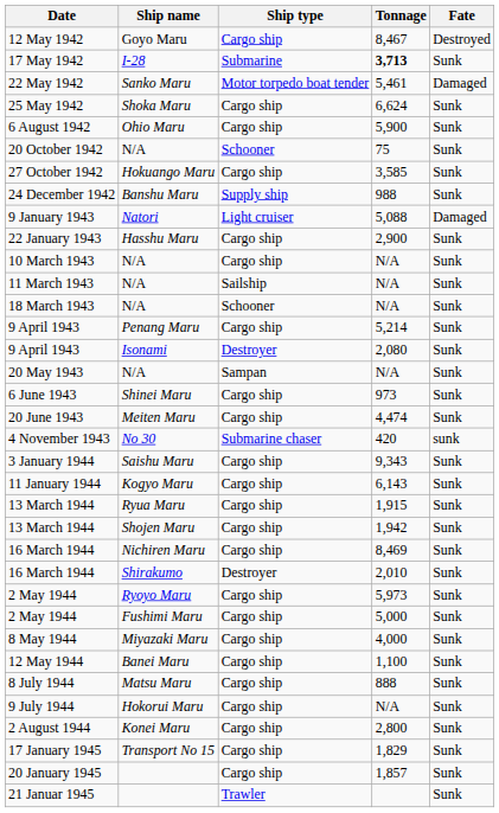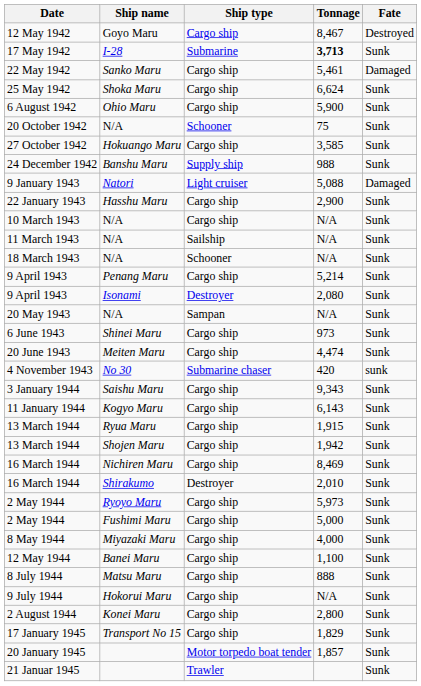22 May 1942 | Ship type: Motor torpedo boat tender -> Cargo ship
20 January 1945 | Ship type: Cargo ship -> Motor torpedo boat tender
